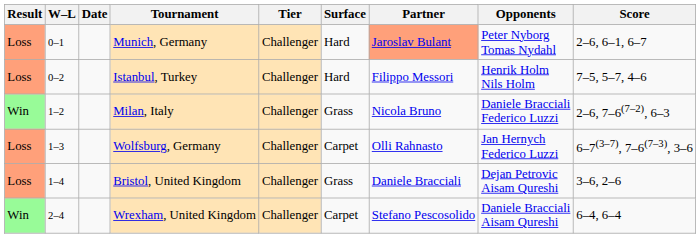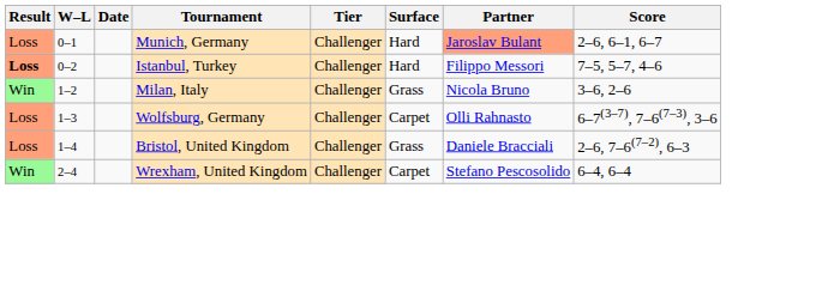- column: Opponents | Peter Nyborg Tomas Nydahl | Henrik Holm Nils Holm | Daniele Bracciali Federico Luzzi | Jan Hernych Federico Luzzi | Dejan Petrovic Aisam Qureshi | Daniele Bracciali Aisam Qureshi
Istanbul, Turkey | Result: normal -> bold
Milan, Italy | Score: 2–6, 7–6(7–2), 6–3 -> 3–6, 2–6
Bristol, United Kingdom | Score: 3–6, 2–6 -> 2–6, 7–6(7–2), 6–3
